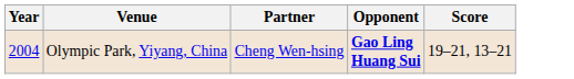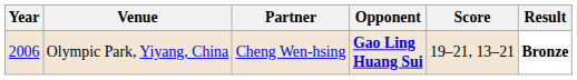+ column: Result | Bronze
Olympic Park, Yiyang, China | Year: 2004 -> 2006
